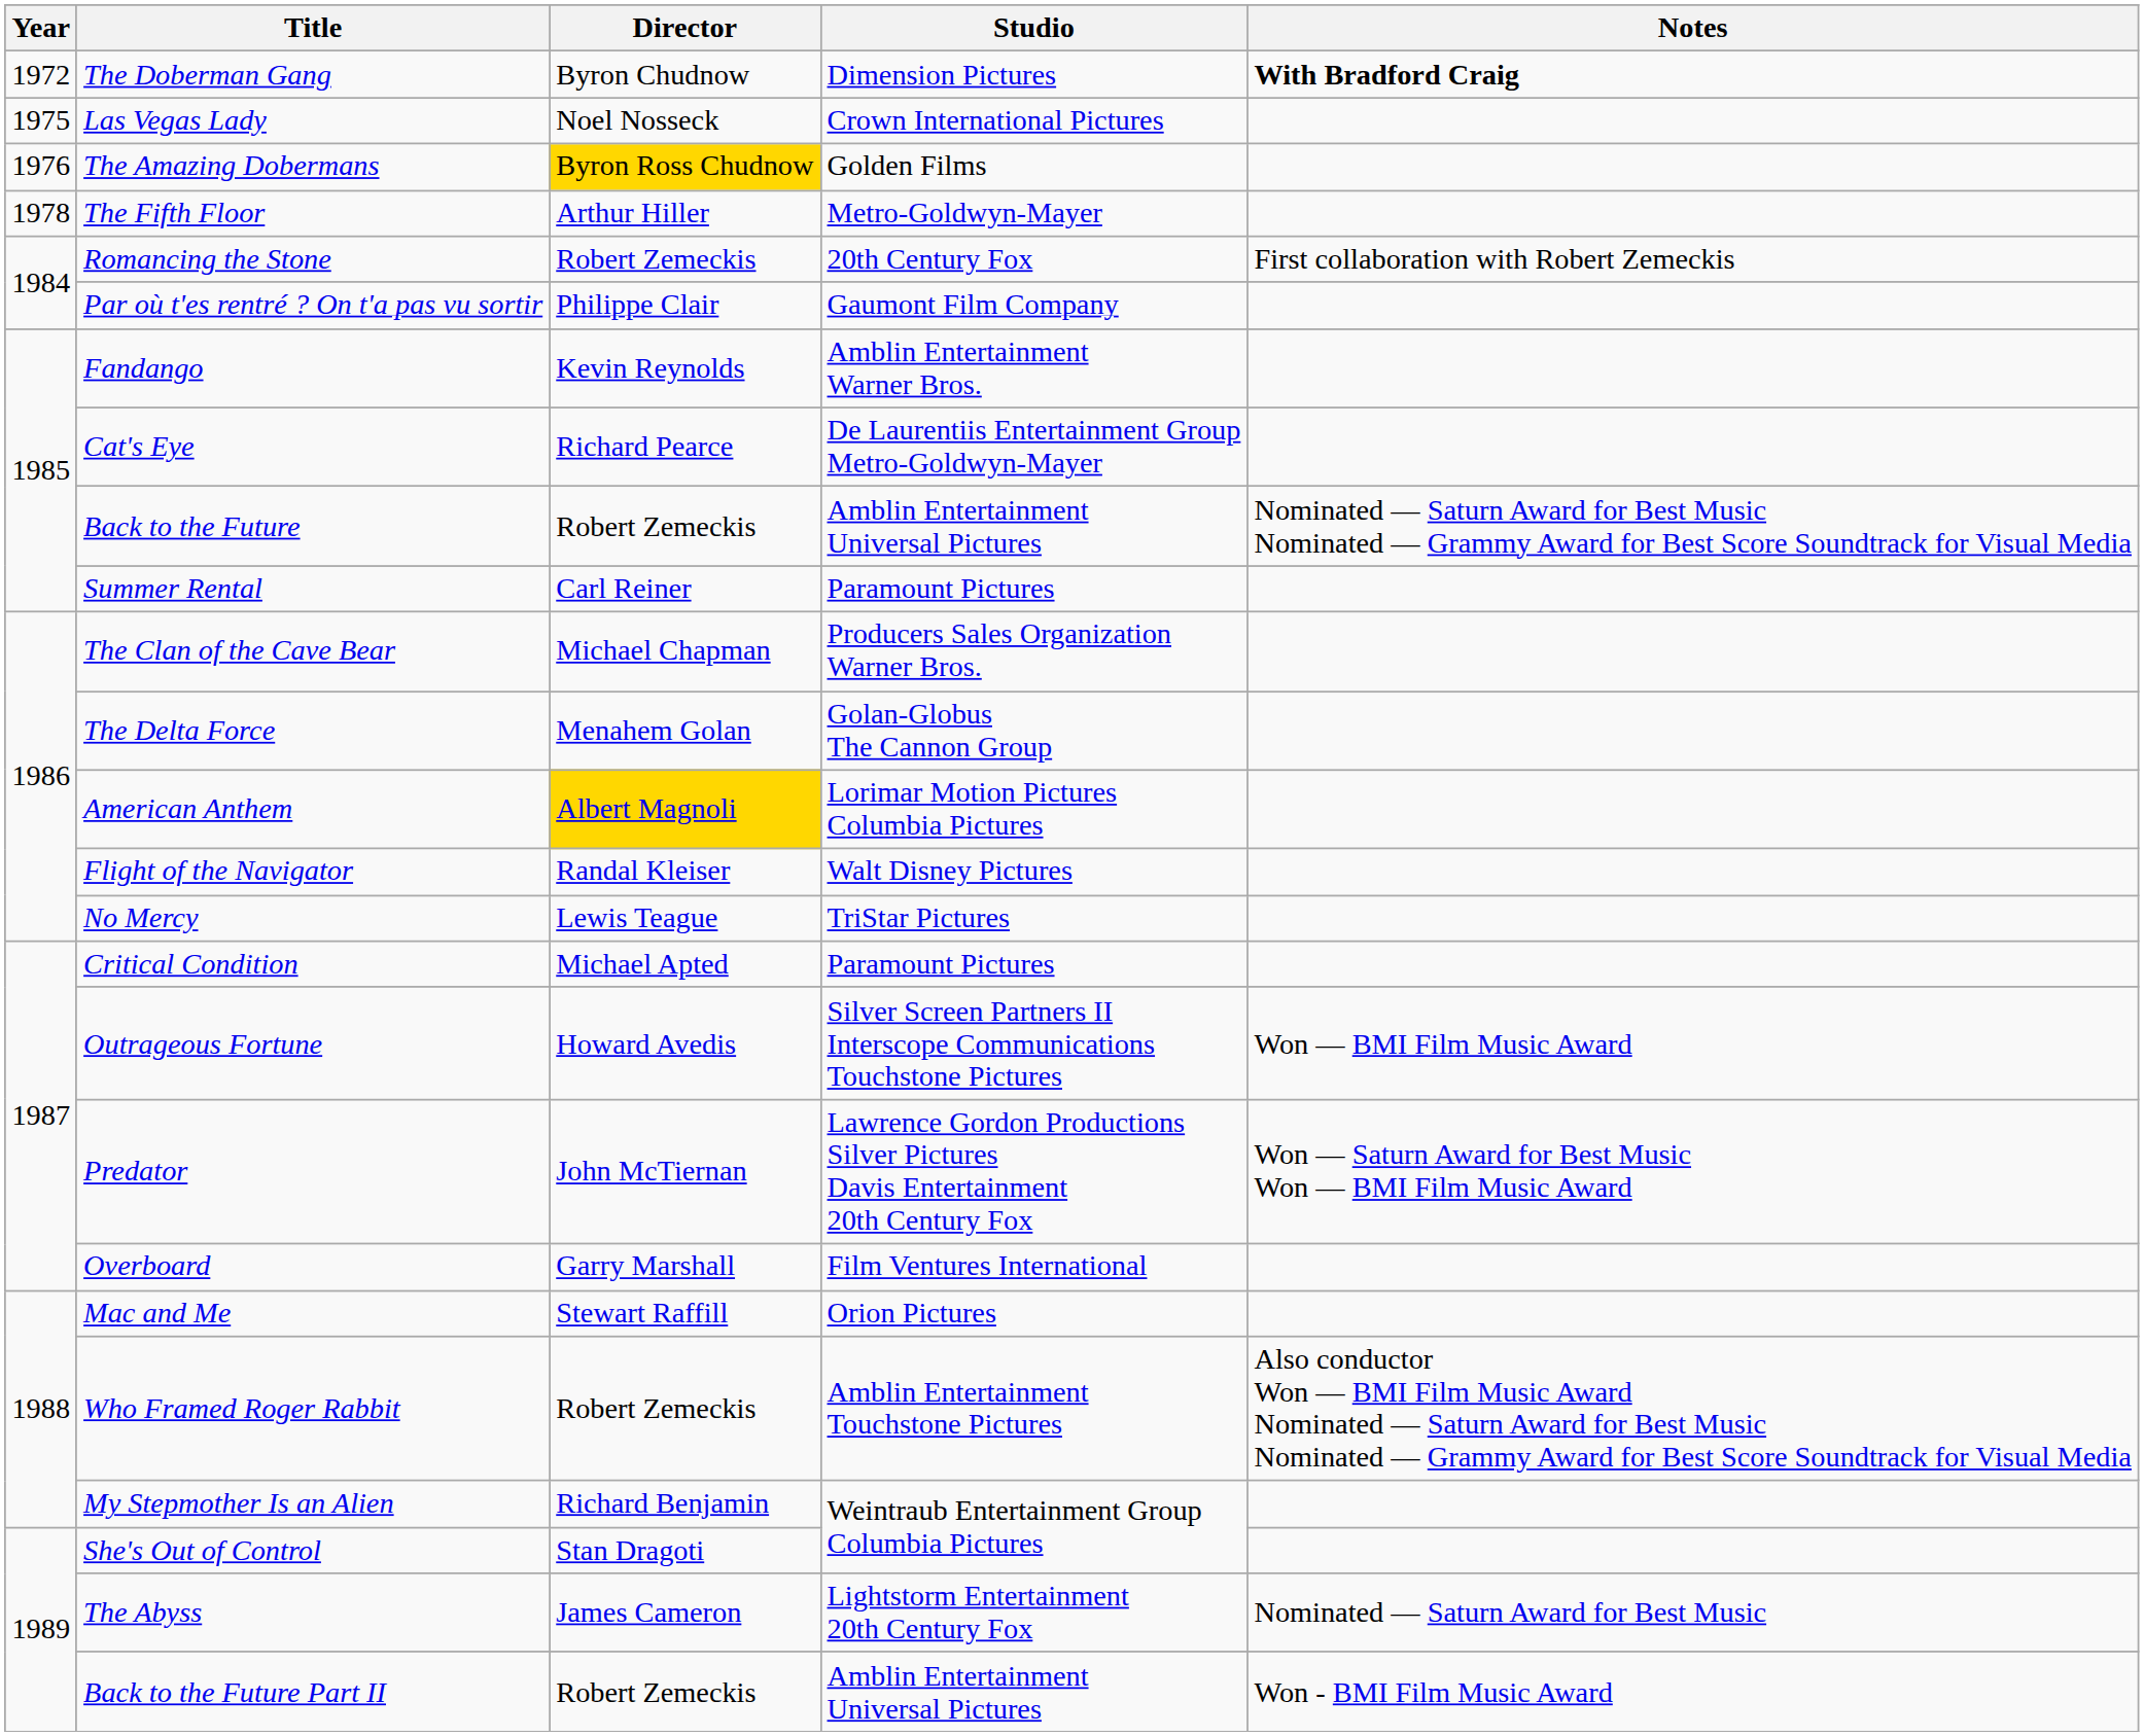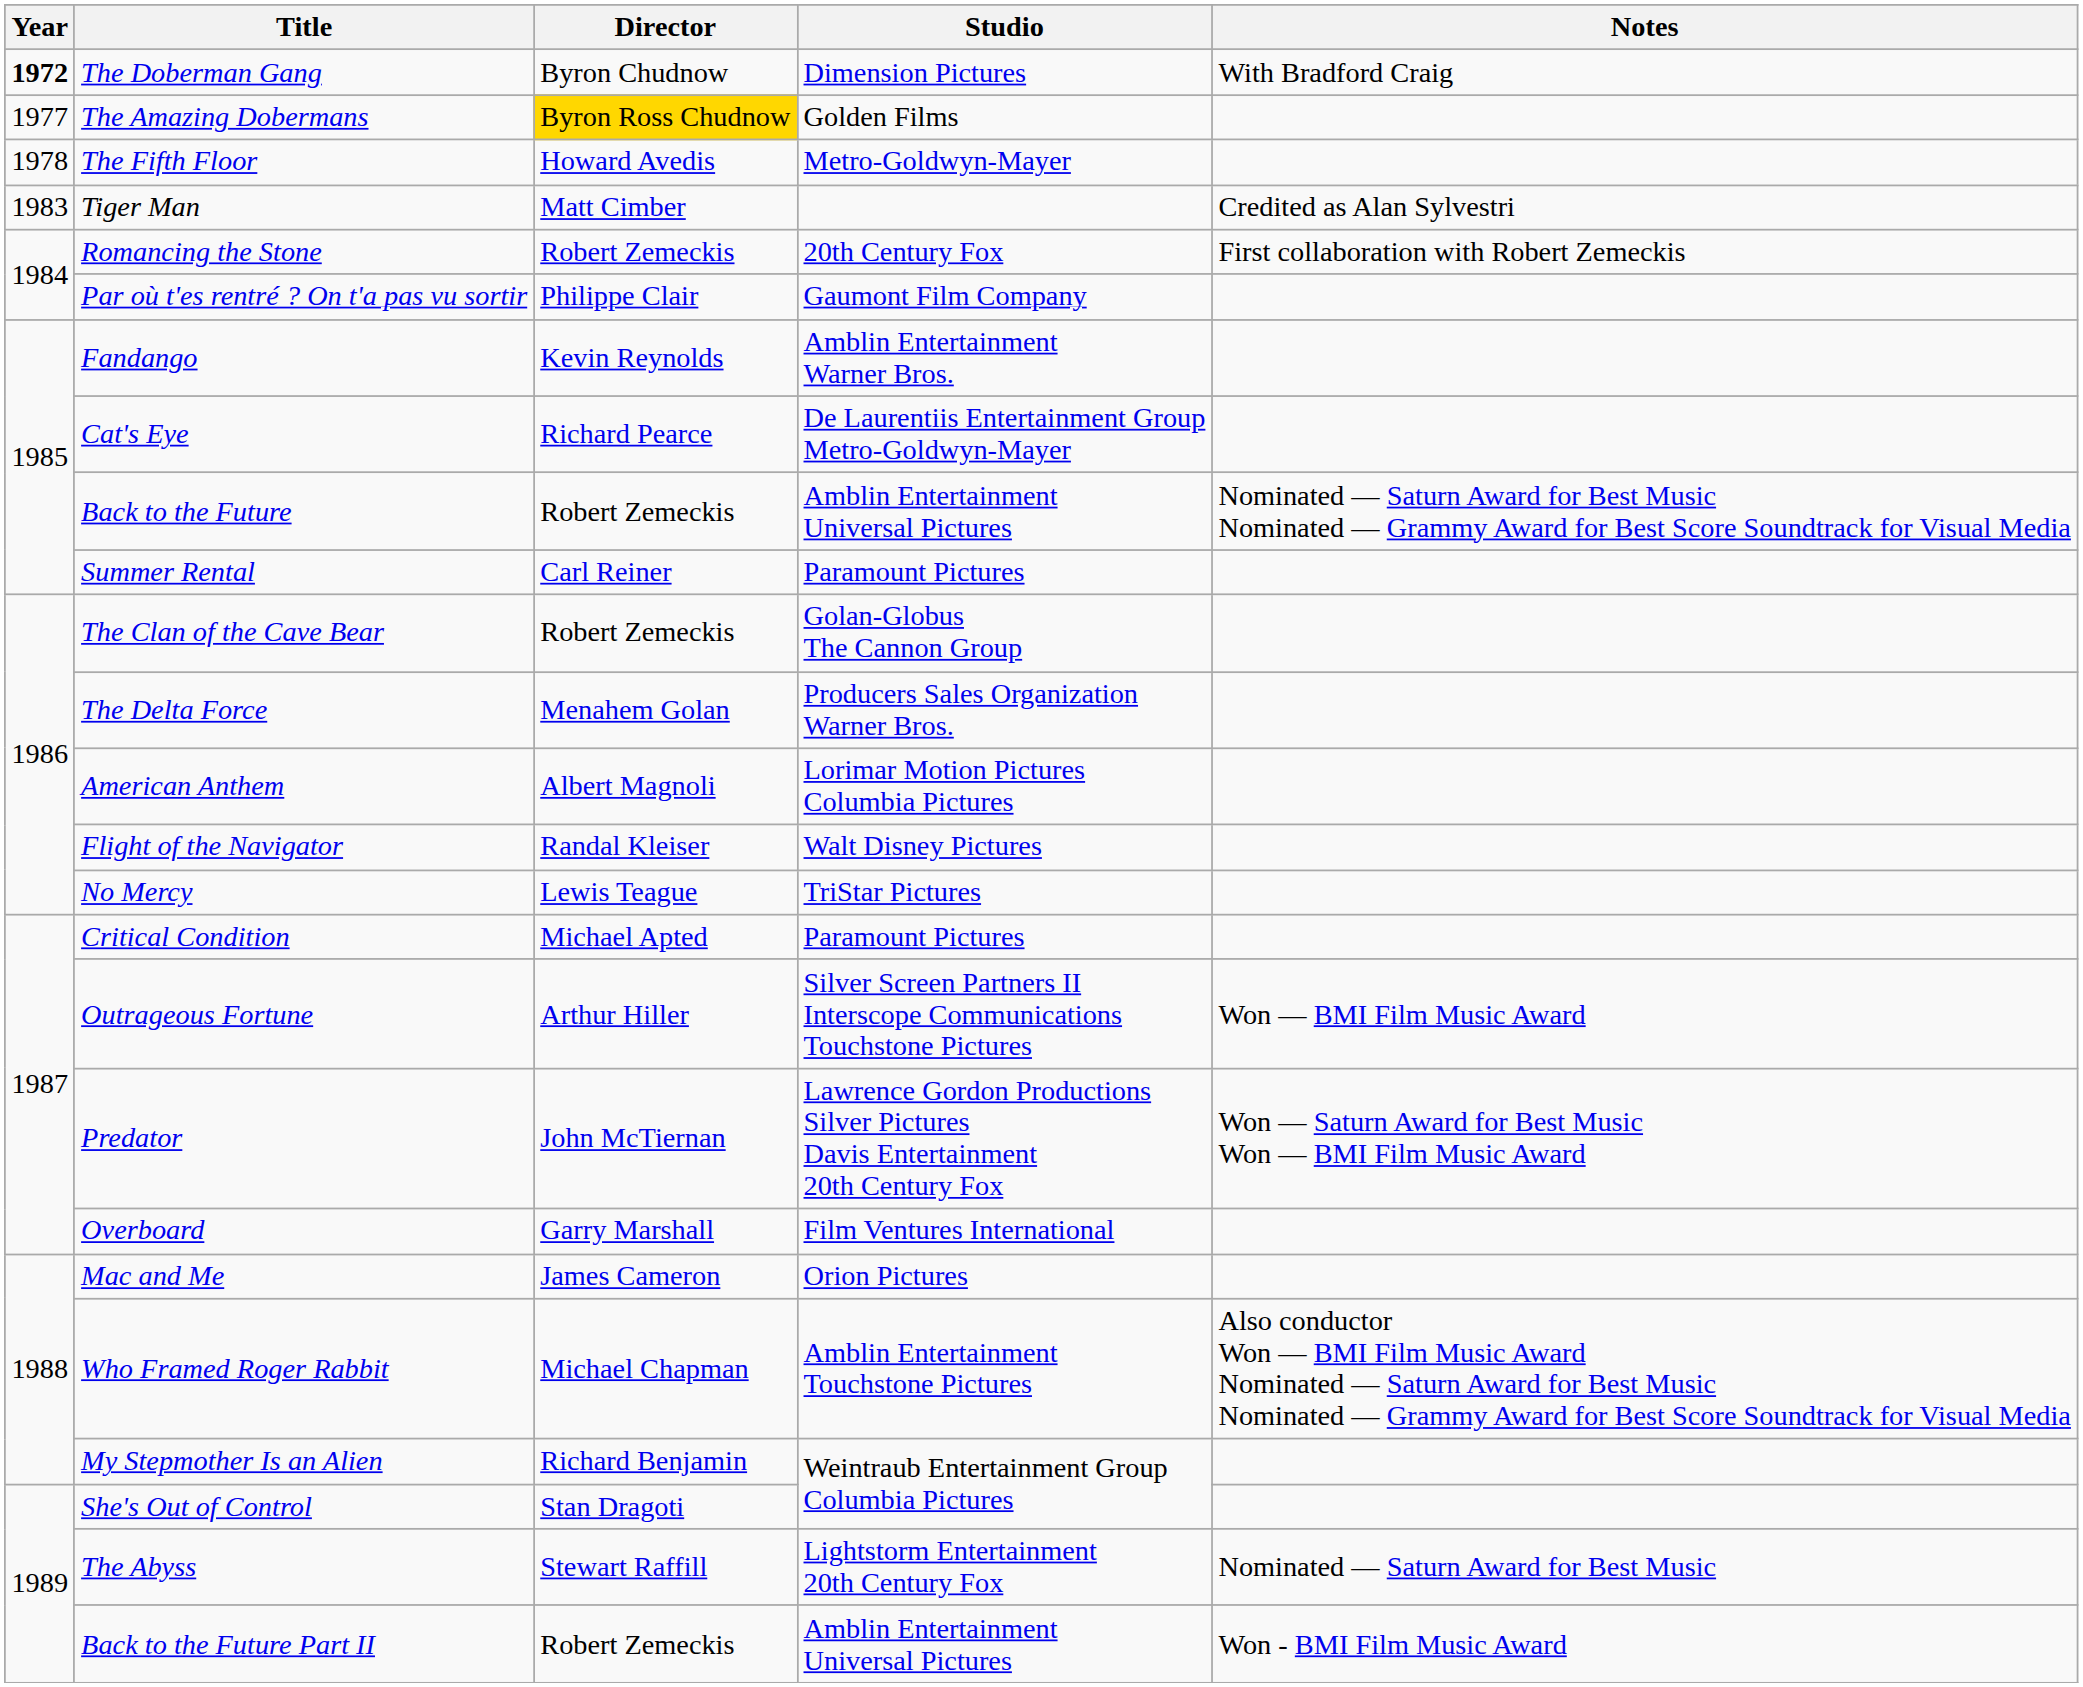The Doberman Gang | Year: normal -> bold
The Doberman Gang | Notes: bold -> normal
- row: 1975 | Las Vegas Lady | Noel Nosseck | Crown International Pictures
The Amazing Dobermans | Year: 1976 -> 1977
The Fifth Floor | Director: Arthur Hiller -> Howard Avedis
+ row: 1983 | Tiger Man | Matt Cimber | Credited as Alan Sylvestri
The Clan of the Cave Bear | Director: Michael Chapman -> Robert Zemeckis
The Clan of the Cave Bear | Studio: Producers Sales Organization Warner Bros. -> Golan-Globus The Cannon Group
The Delta Force | Studio: Golan-Globus The Cannon Group -> Producers Sales Organization Warner Bros.
American Anthem | Director: gold background -> no background
Outrageous Fortune | Director: Howard Avedis -> Arthur Hiller
Mac and Me | Director: Stewart Raffill -> James Cameron
Who Framed Roger Rabbit | Director: Robert Zemeckis -> Michael Chapman
The Abyss | Director: James Cameron -> Stewart Raffill
